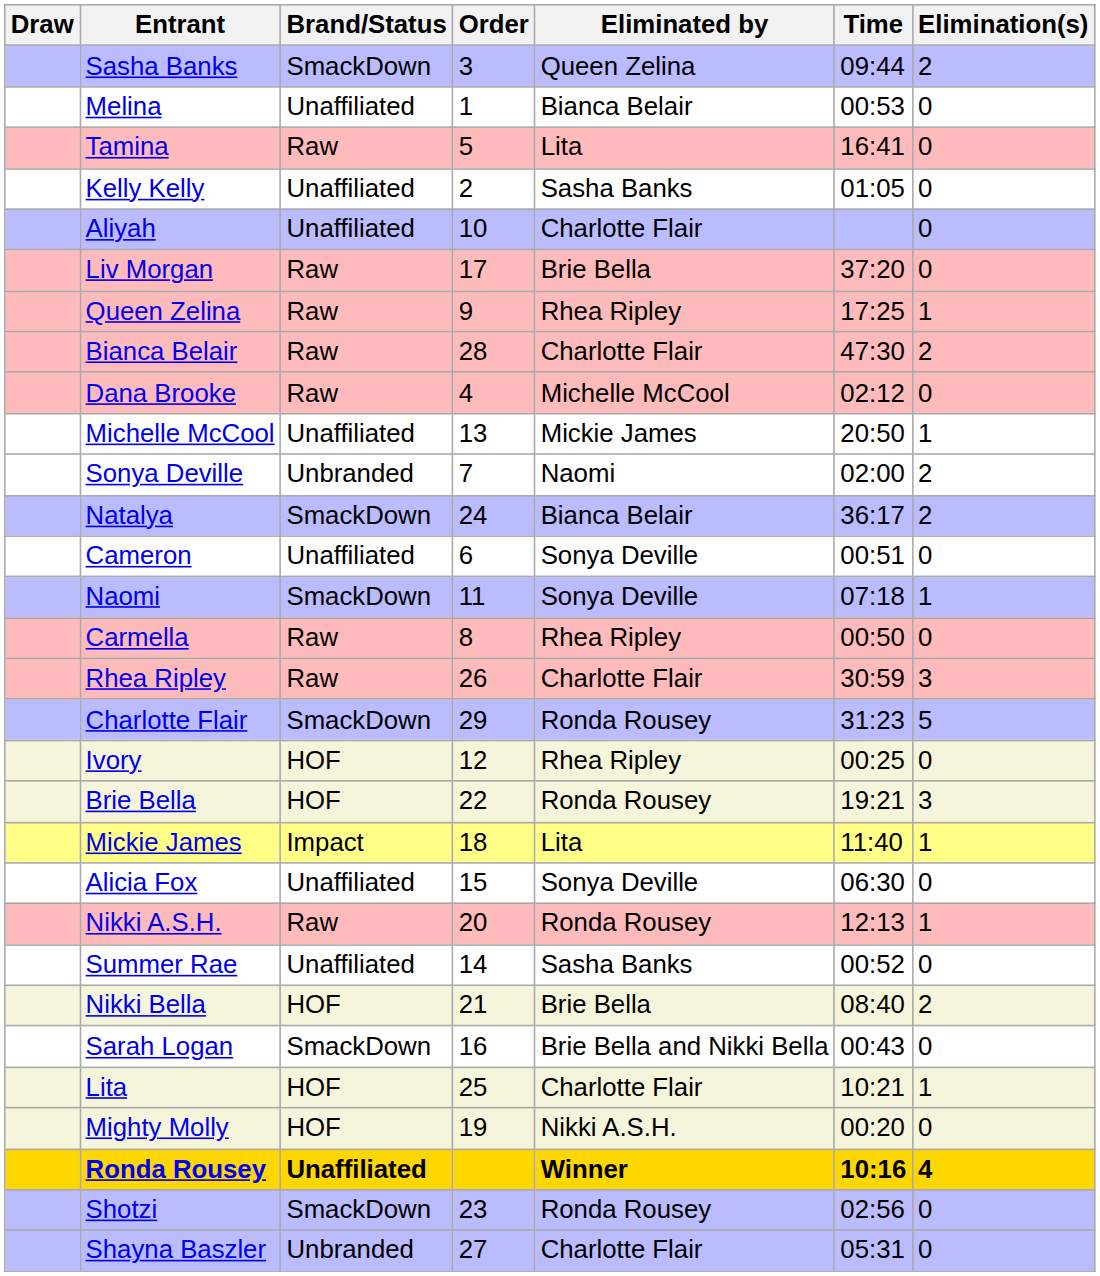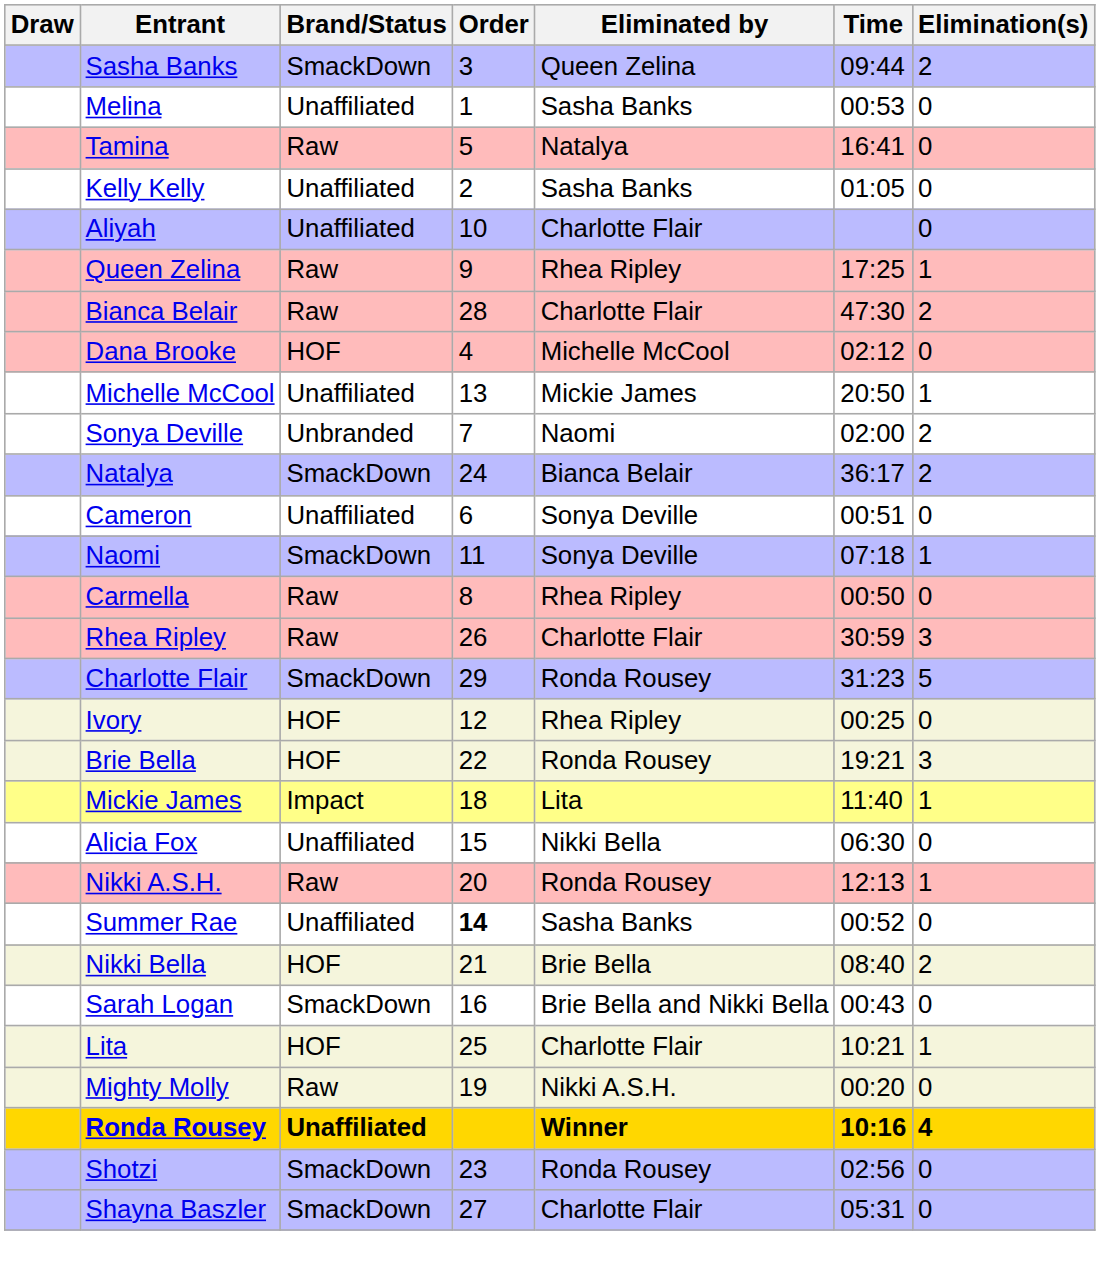Melina | Eliminated by: Bianca Belair -> Sasha Banks
Tamina | Eliminated by: Lita -> Natalya
- row: Liv Morgan | Raw | 17 | Brie Bella | 37:20 | 0
Dana Brooke | Brand/Status: Raw -> HOF
Alicia Fox | Eliminated by: Sonya Deville -> Nikki Bella
Summer Rae | Order: normal -> bold
Mighty Molly | Brand/Status: HOF -> Raw
Shayna Baszler | Brand/Status: Unbranded -> SmackDown
